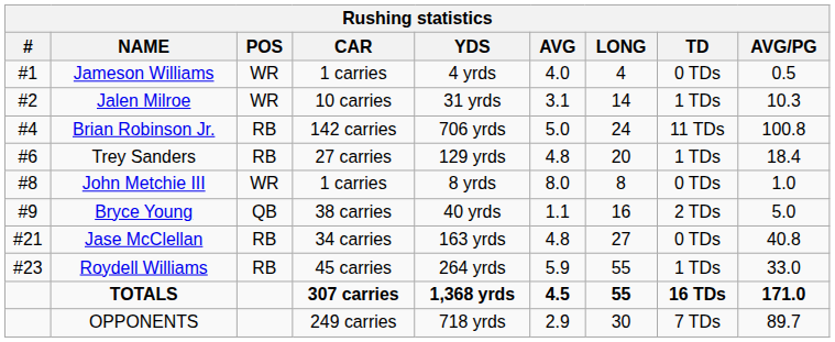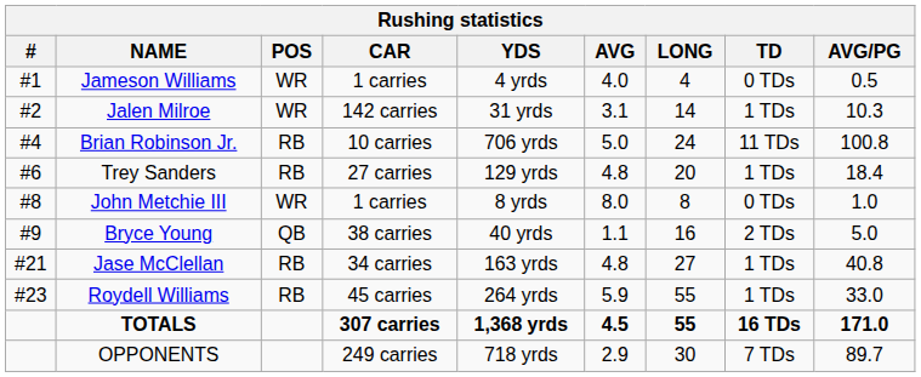Jalen Milroe | CAR: 10 carries -> 142 carries
Brian Robinson Jr. | CAR: 142 carries -> 10 carries
Jase McClellan | TD: 0 TDs -> 1 TDs
